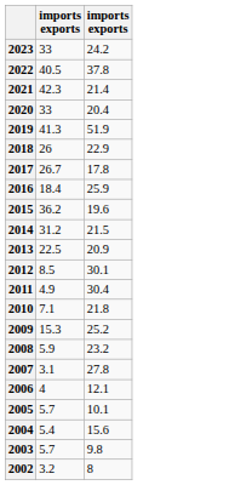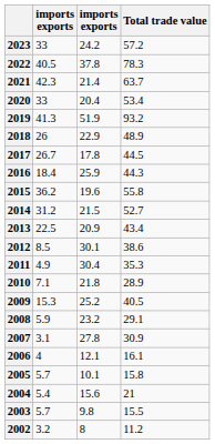+ column: Total trade value | 57.2 | 78.3 | 63.7 | 53.4 | 93.2 | 48.9 | 44.5 | 44.3 | 55.8 | 52.7 | 43.4 | 38.6 | 35.3 | 28.9 | 40.5 | 29.1 | 30.9 | 16.1 | 15.8 | 21 | 15.5 | 11.2
